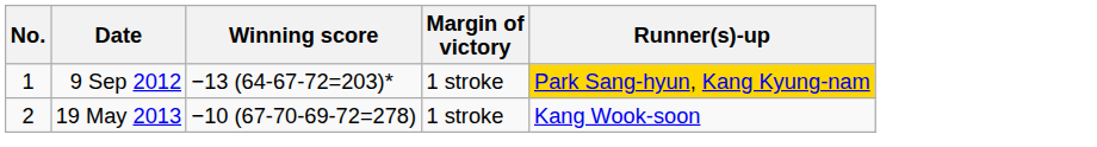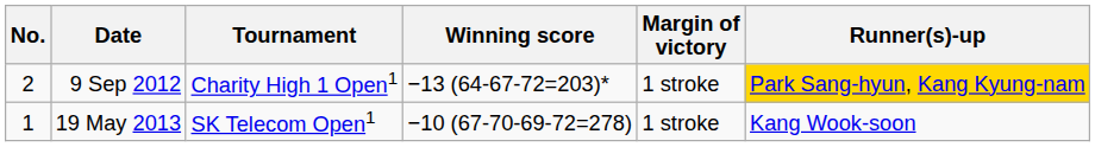+ column: Tournament | Charity High 1 Open1 | SK Telecom Open1
9 Sep 2012 | No.: 1 -> 2
19 May 2013 | No.: 2 -> 1
